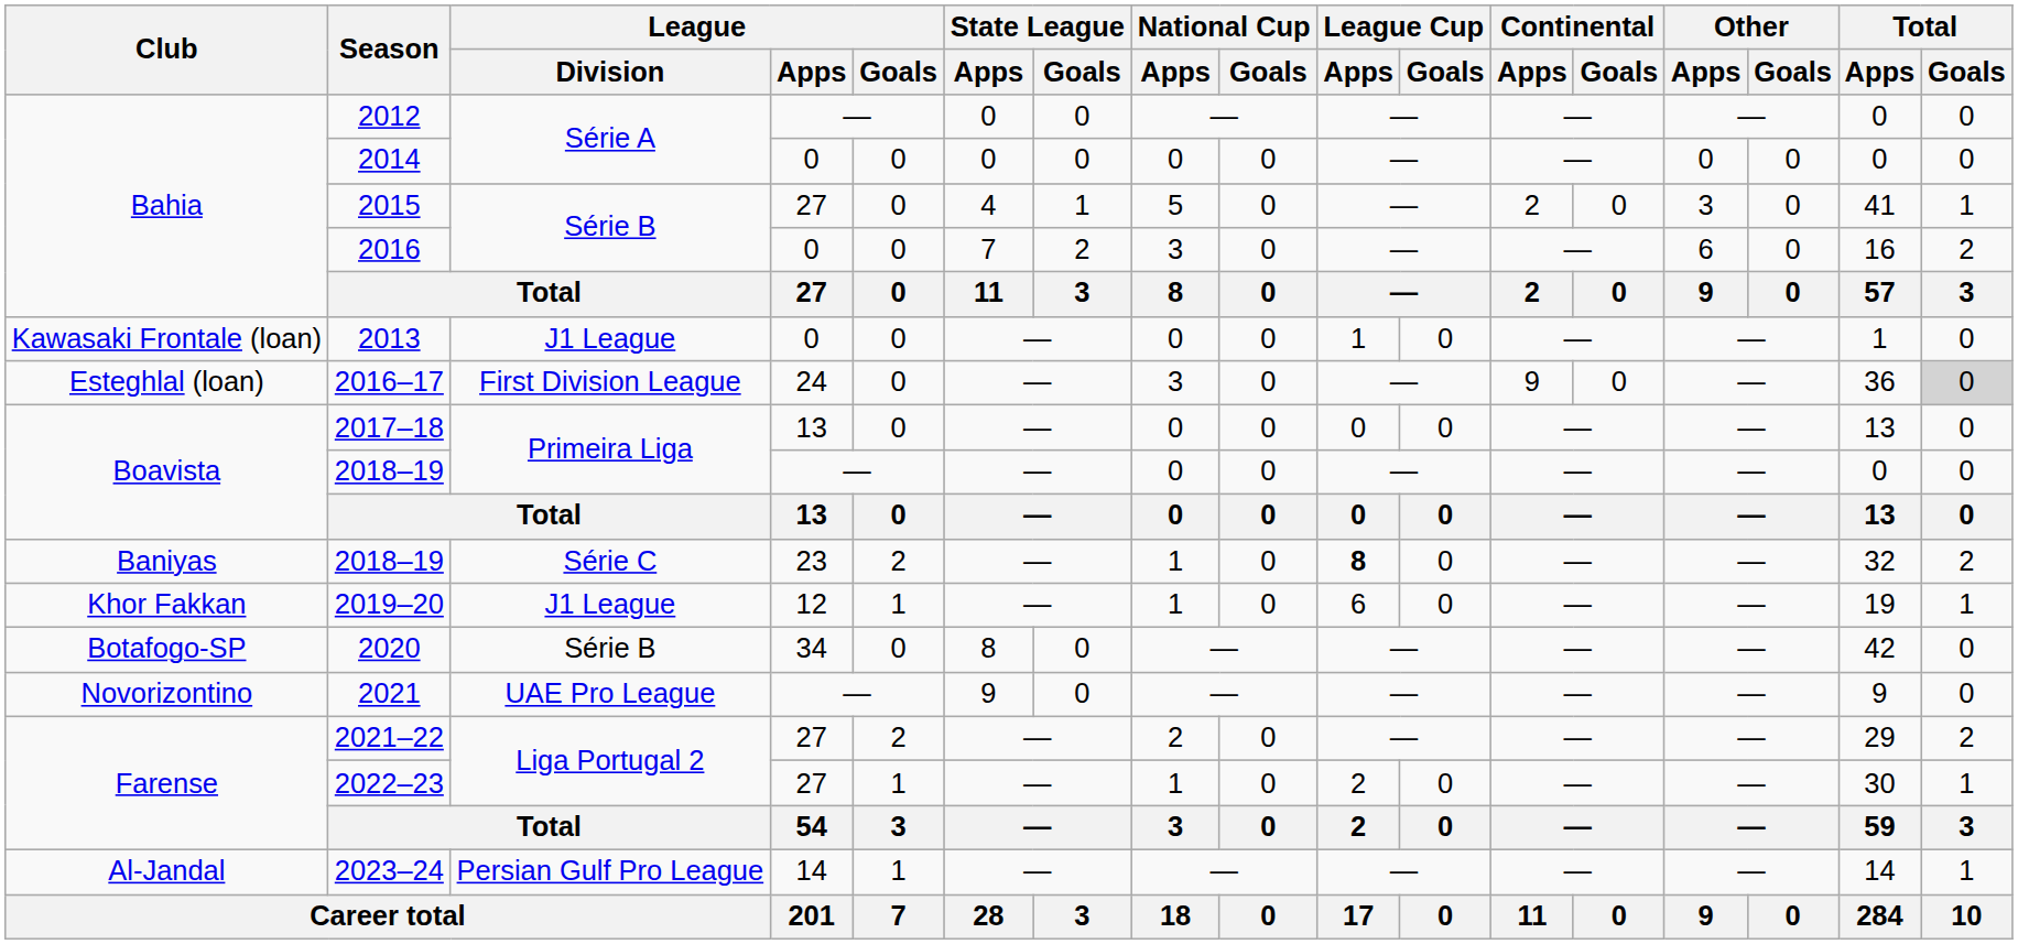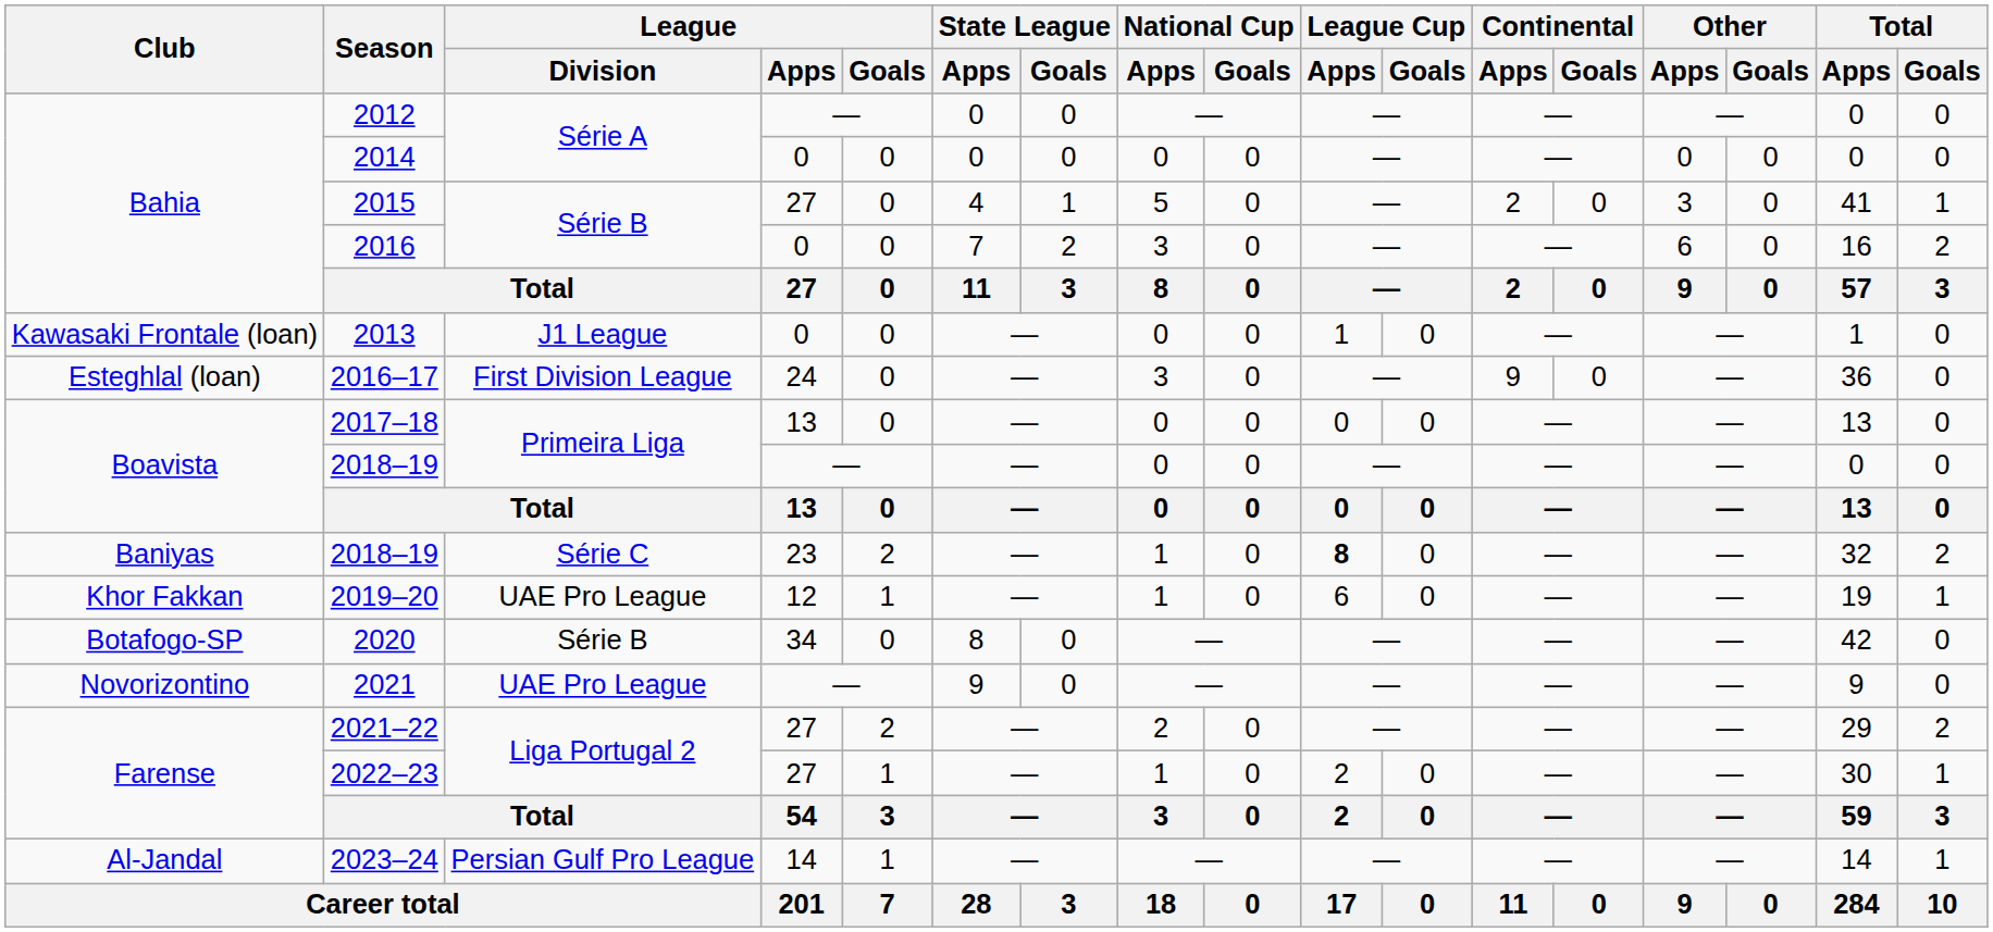2016–17 | Total / Goals: lightgrey background -> no background
2019–20 | League / Division: J1 League -> UAE Pro League
